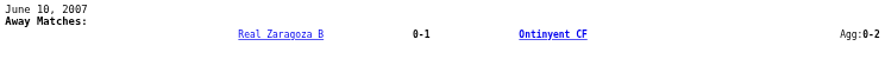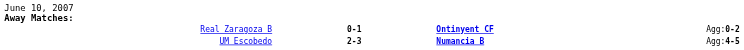+ row: UM Escobedo | 2-3 | Numancia B | Agg:4-5
